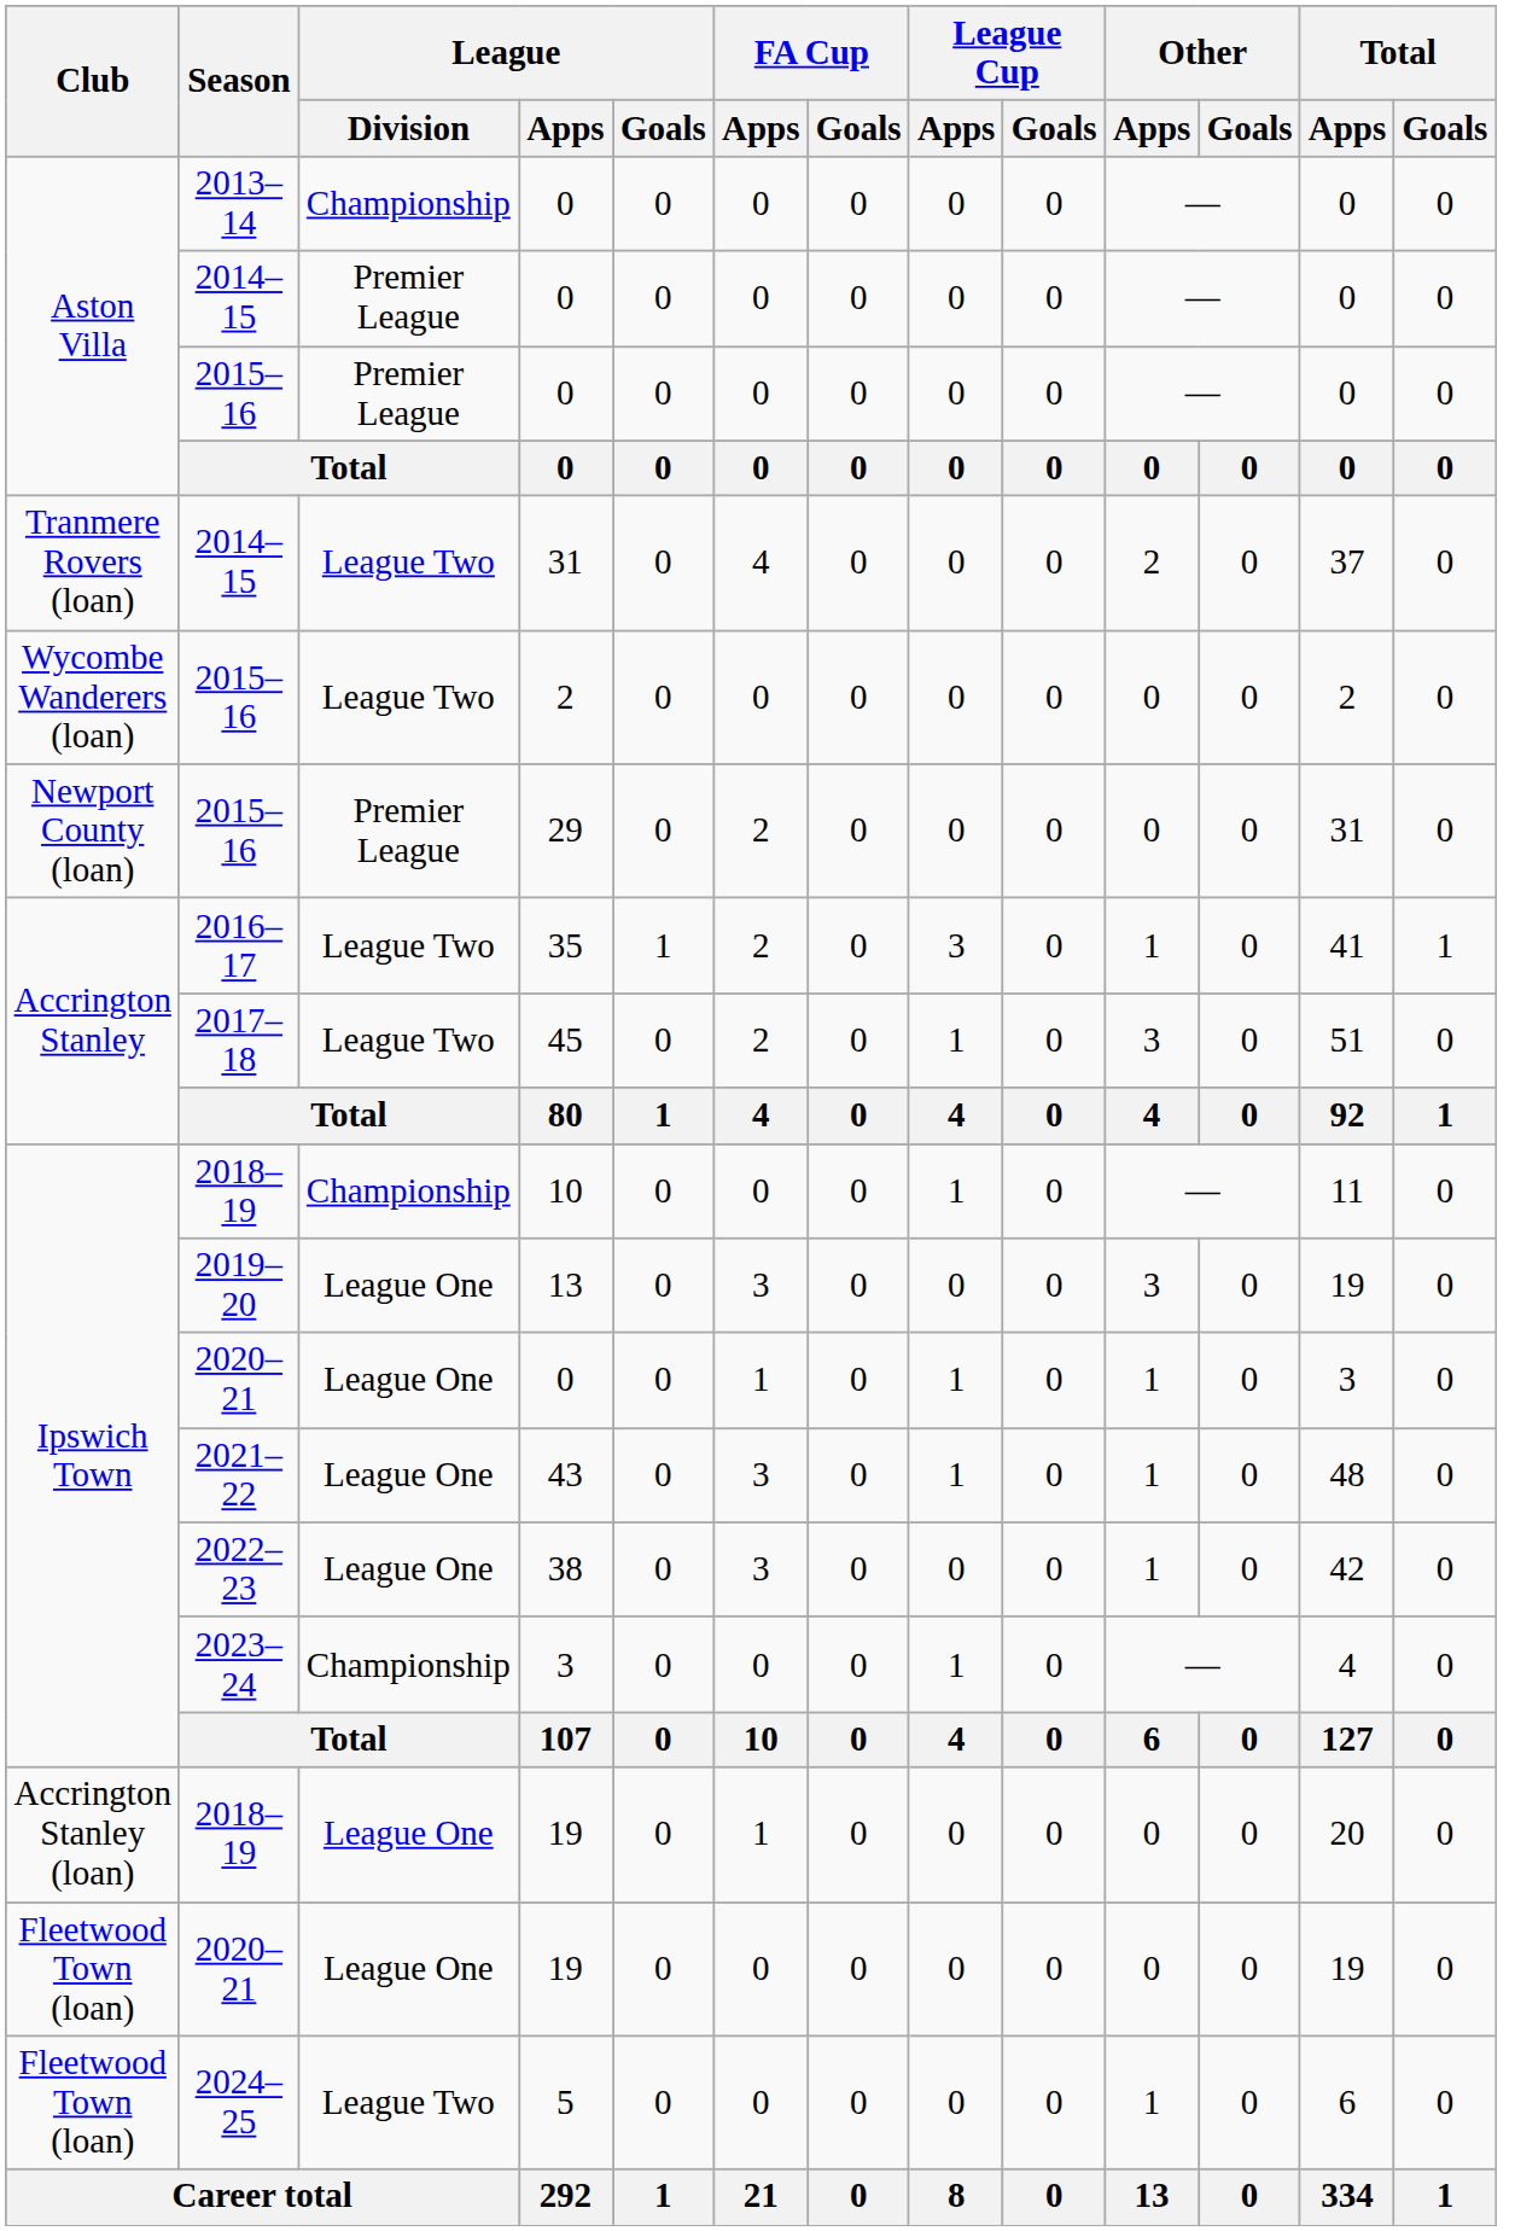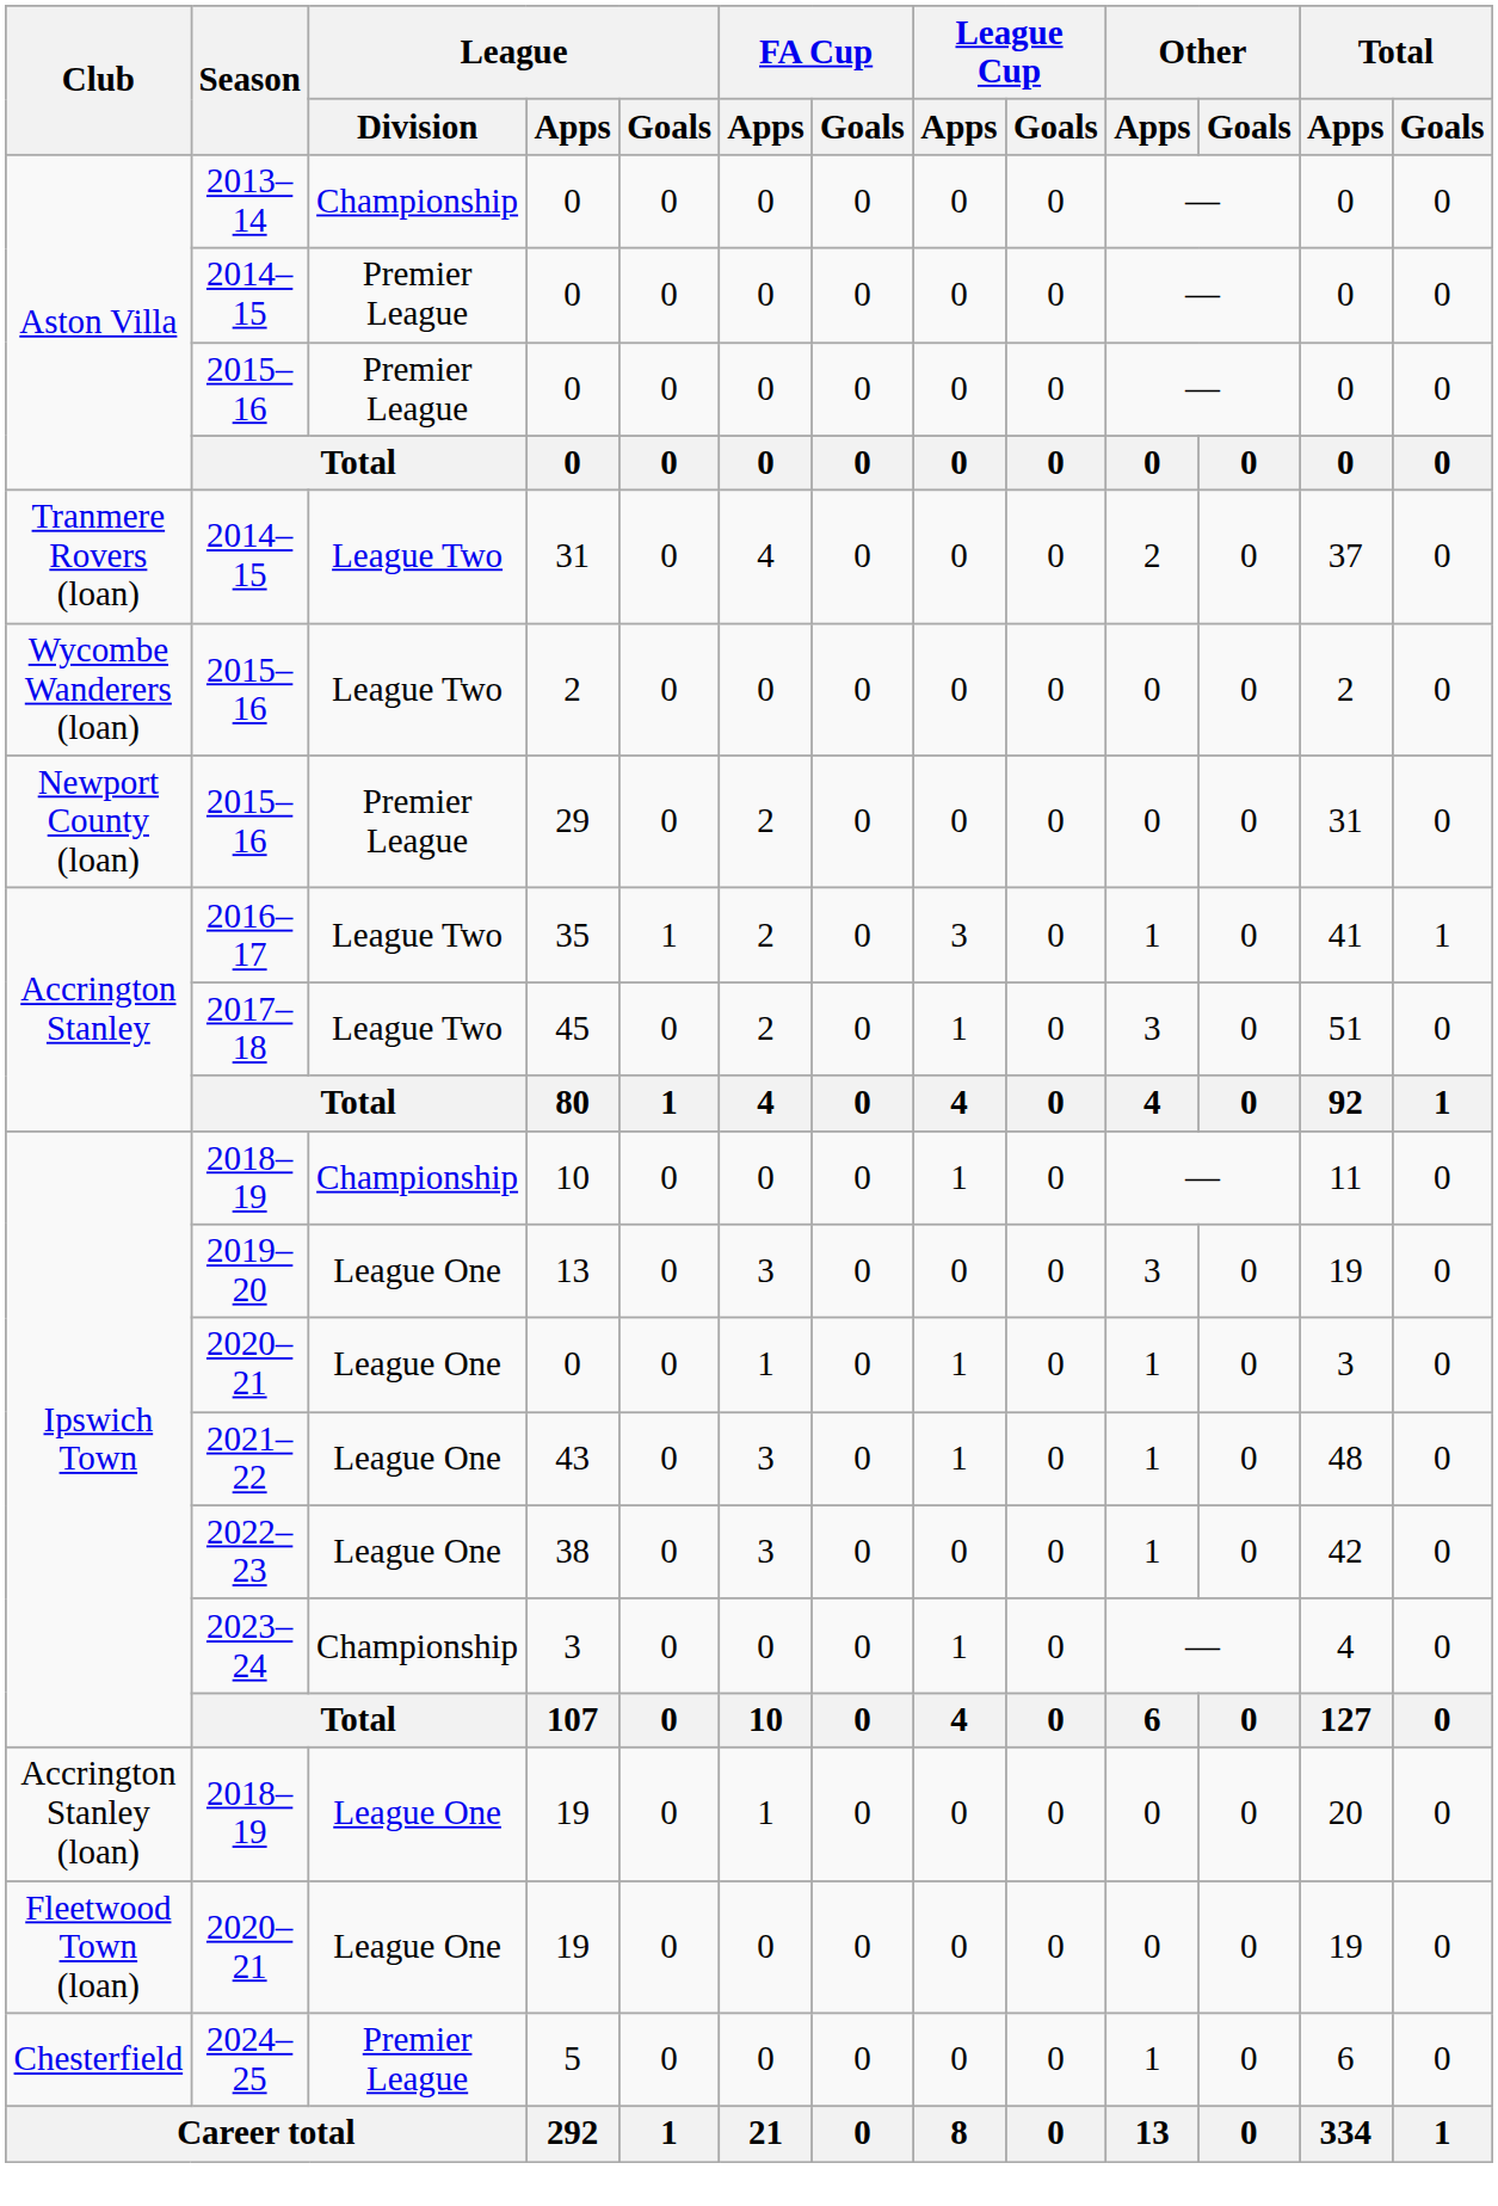5 | Club: Fleetwood Town (loan) -> Chesterfield
5 | League / Division: League Two -> Premier League
